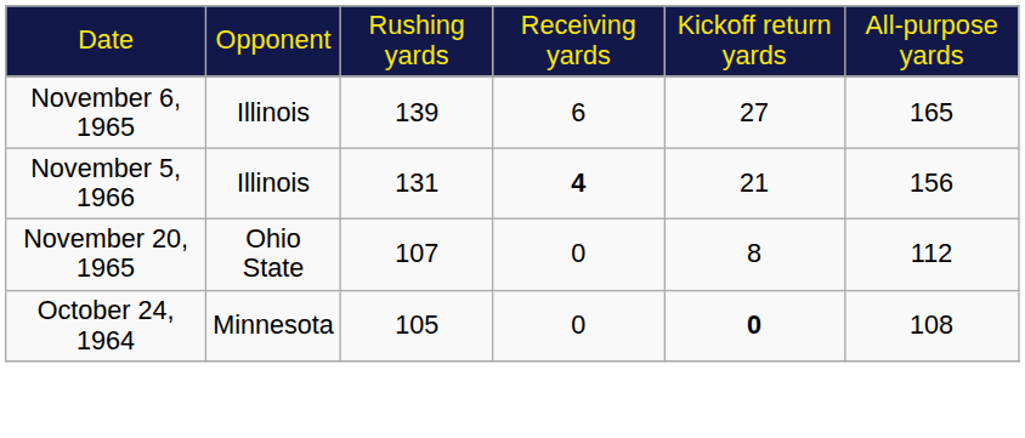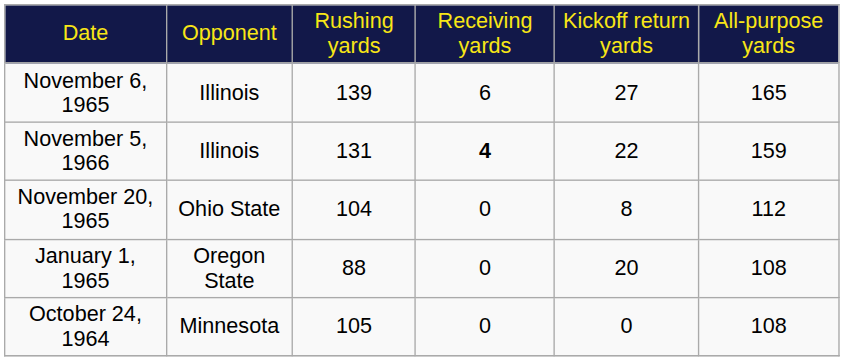November 5, 1966 | column 5: 21 -> 22
November 5, 1966 | column 6: 156 -> 159
November 20, 1965 | column 3: 107 -> 104
+ row: January 1, 1965 | Oregon State | 88 | 0 | 20 | 108
October 24, 1964 | column 5: bold -> normal
